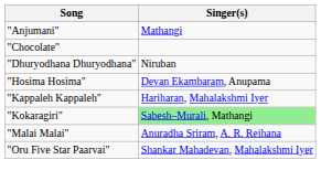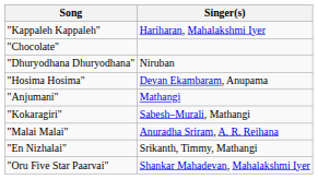rows swapped: "Anjumani" <-> "Kappaleh Kappaleh"
"Kokaragiri" | Singer(s): lightgreen background -> no background
+ row: "En Nizhalai" | Srikanth, Timmy, Mathangi
